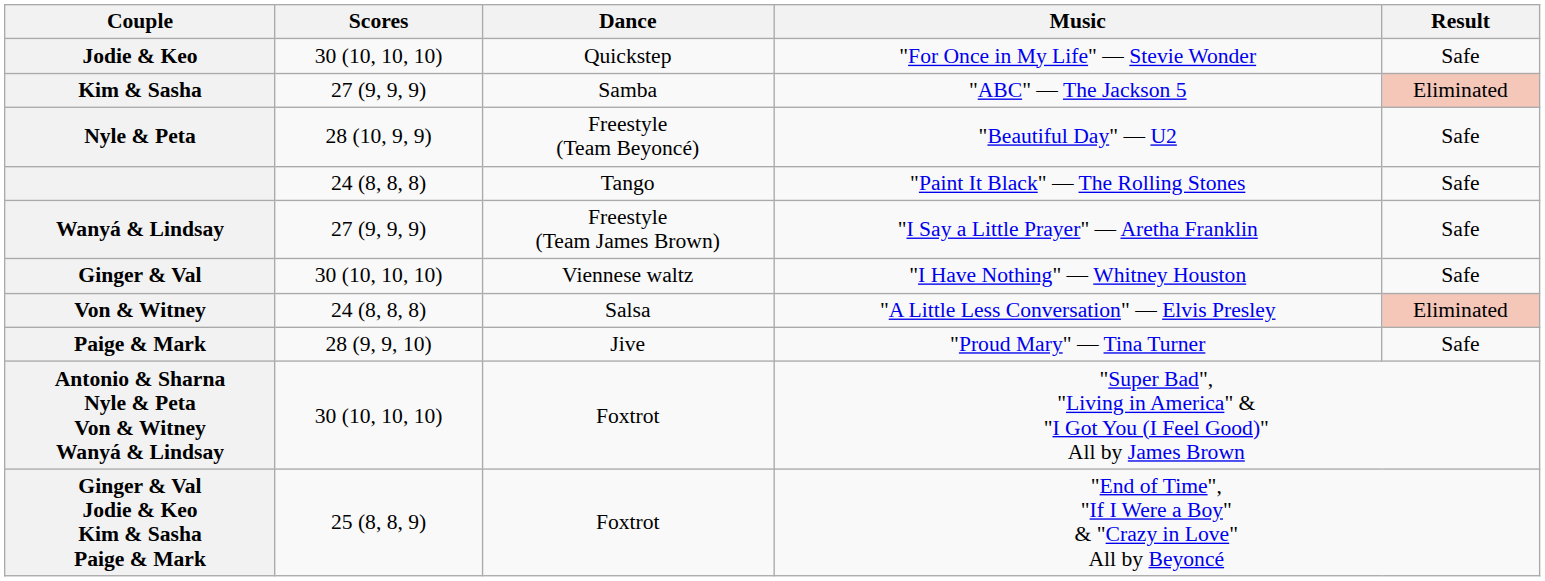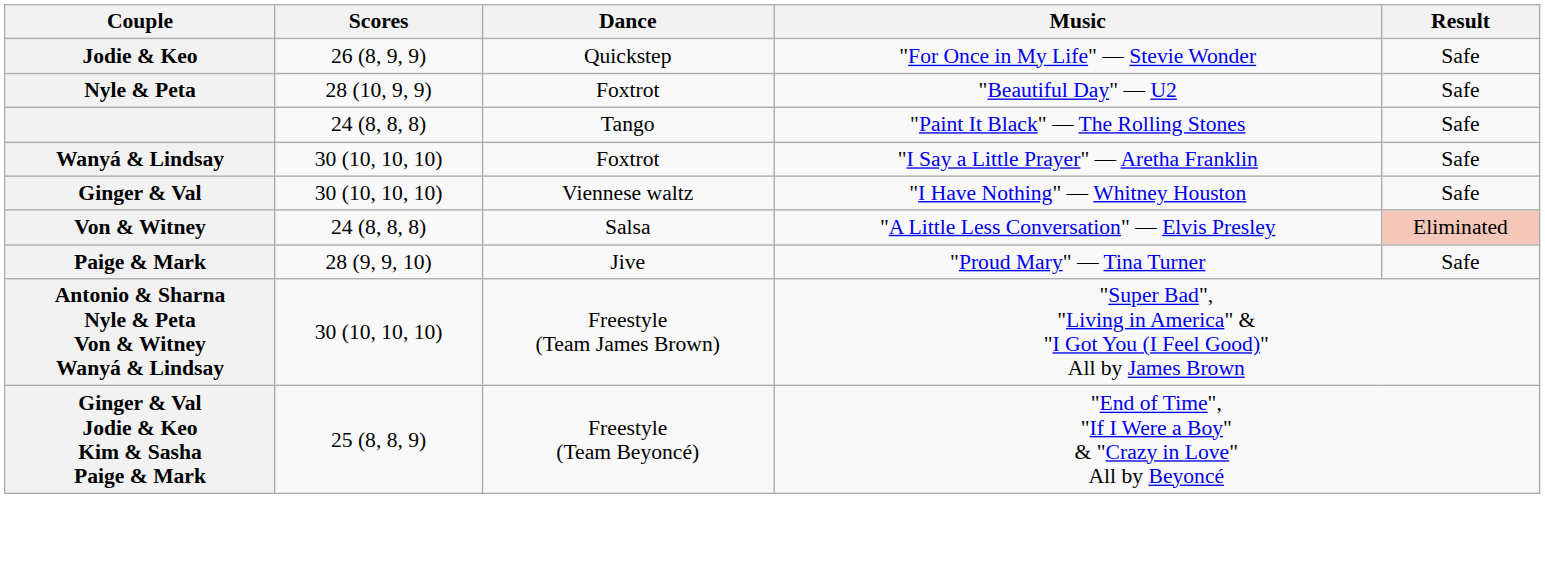Jodie & Keo | Scores: 30 (10, 10, 10) -> 26 (8, 9, 9)
- row: Kim & Sasha | 27 (9, 9, 9) | Samba | "ABC" — The Jackson 5 | Eliminated
Nyle & Peta | Dance: Freestyle (Team Beyoncé) -> Foxtrot
Wanyá & Lindsay | Scores: 27 (9, 9, 9) -> 30 (10, 10, 10)
Wanyá & Lindsay | Dance: Freestyle (Team James Brown) -> Foxtrot
Antonio & Sharna Nyle & Peta Von & Witney Wanyá & Lindsay | Dance: Foxtrot -> Freestyle (Team James Brown)
Ginger & Val Jodie & Keo Kim & Sasha Paige & Mark | Dance: Foxtrot -> Freestyle (Team Beyoncé)
